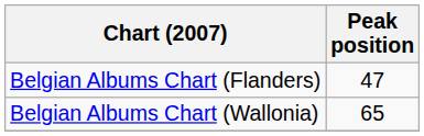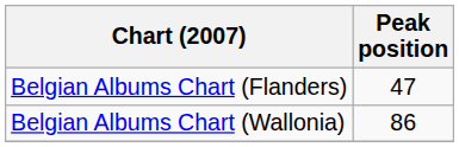Belgian Albums Chart (Wallonia) | Peak position: 65 -> 86
